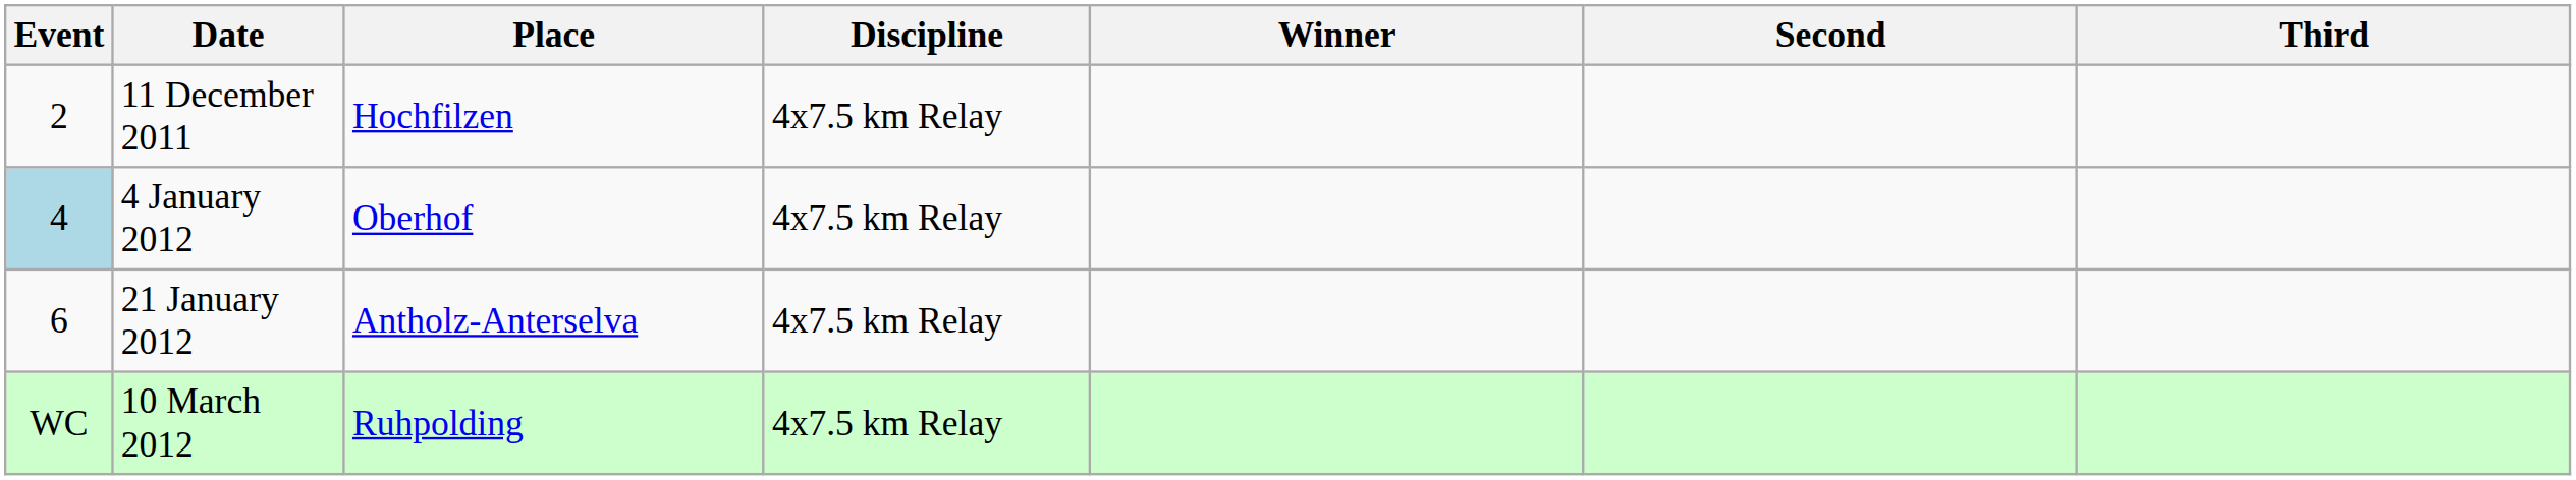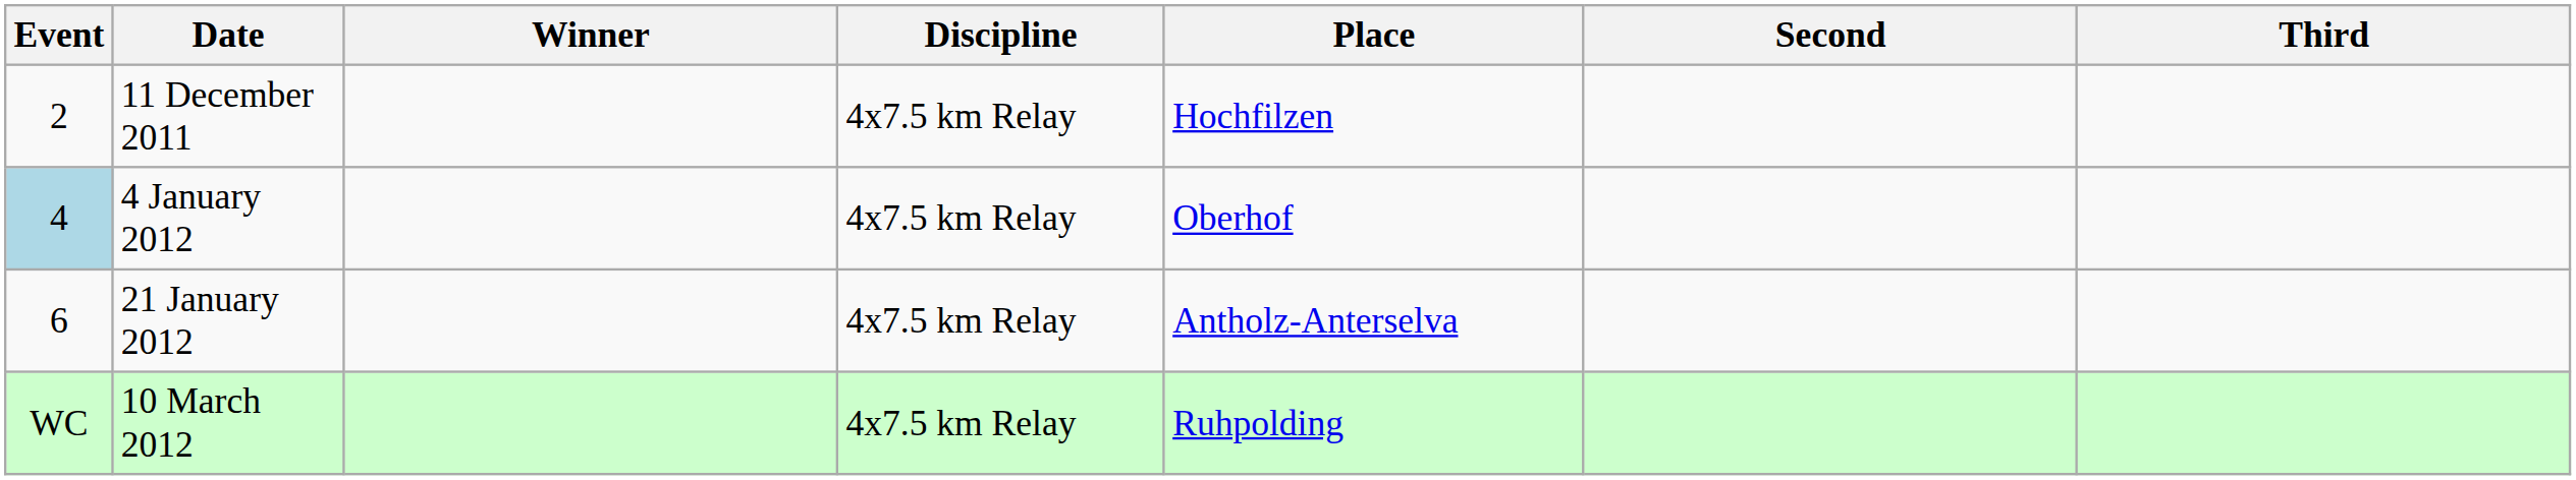columns swapped: Place <-> Winner
